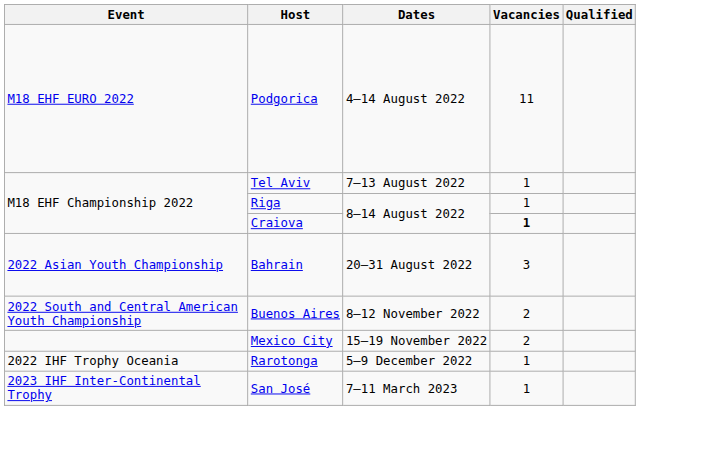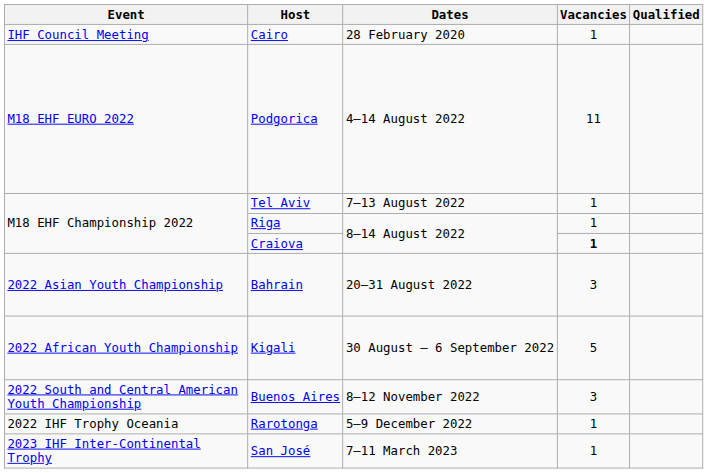+ row: IHF Council Meeting | Cairo | 28 February 2020 | 1
+ row: 2022 African Youth Championship | Kigali | 30 August – 6 September 2022 | 5
Buenos Aires | Vacancies: 2 -> 3
- row: Mexico City | 15–19 November 2022 | 2
